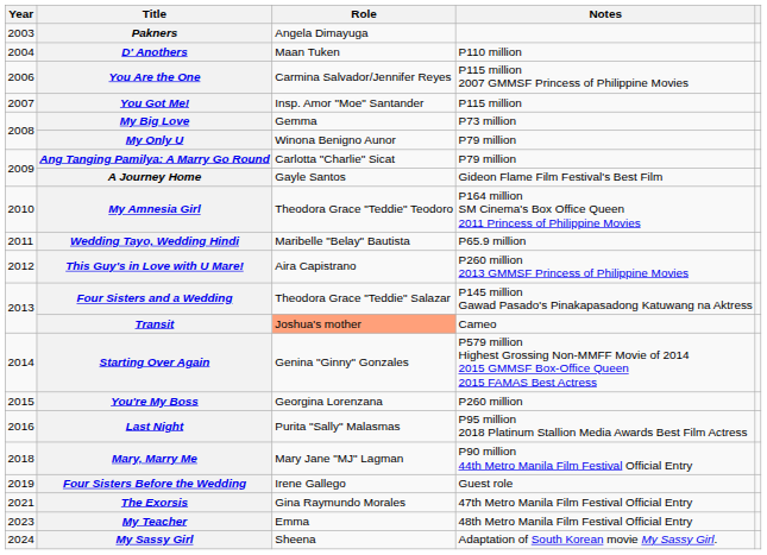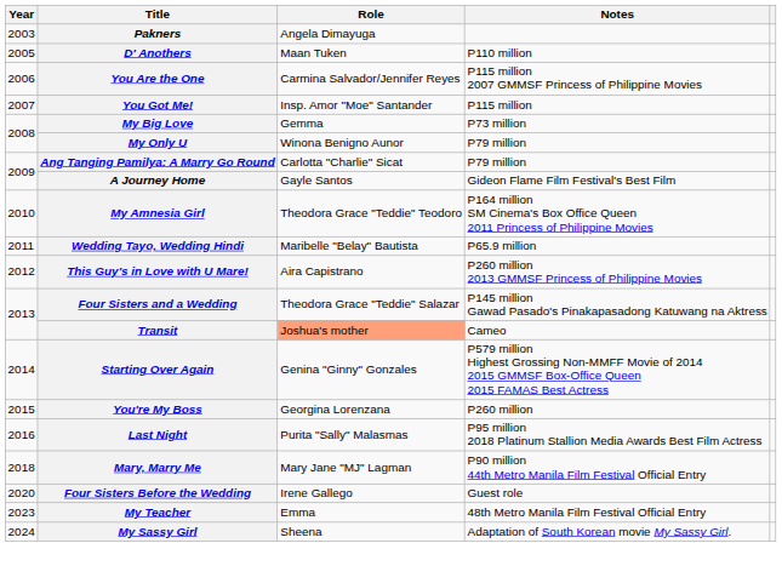D' Anothers | Year: 2004 -> 2005
Four Sisters Before the Wedding | Year: 2019 -> 2020
- row: 2021 | The Exorsis | Gina Raymundo Morales | 47th Metro Manila Film Festival Official Entry
